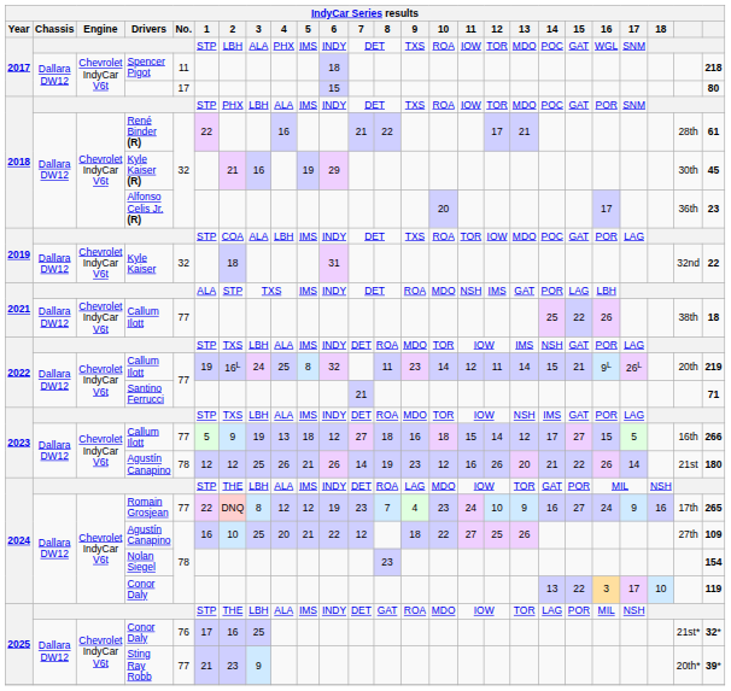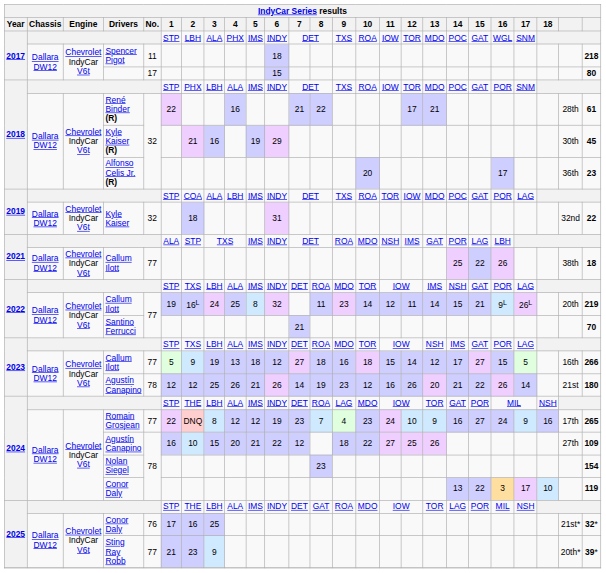Santino Ferrucci | column 25: 71 -> 70
2024 / Agustín Canapino | IndyCar Series results / 3: 25 -> 15
